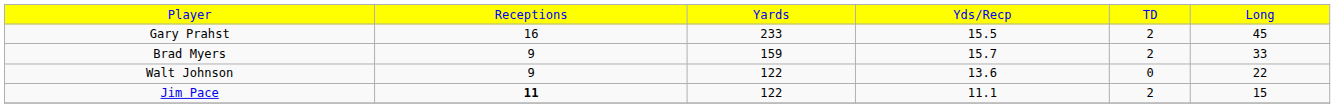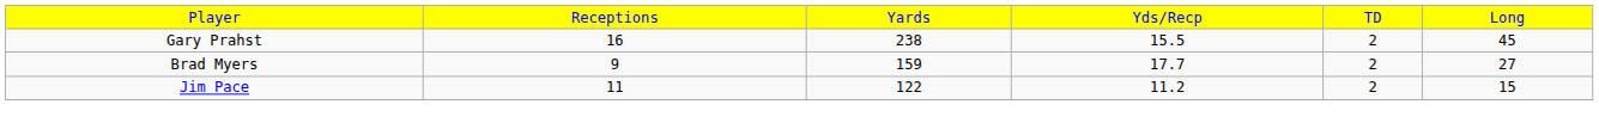Gary Prahst | column 3: 233 -> 238
Brad Myers | column 4: 15.7 -> 17.7
Brad Myers | column 6: 33 -> 27
- row: Walt Johnson | 9 | 122 | 13.6 | 0 | 22
Jim Pace | column 2: bold -> normal
Jim Pace | column 4: 11.1 -> 11.2
